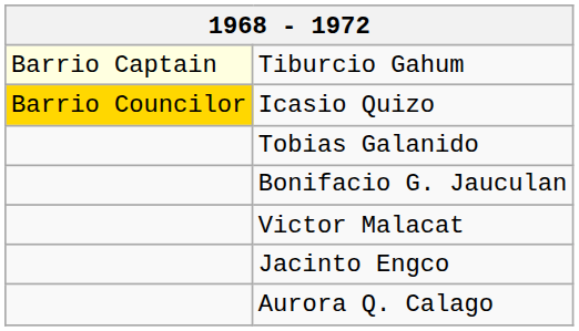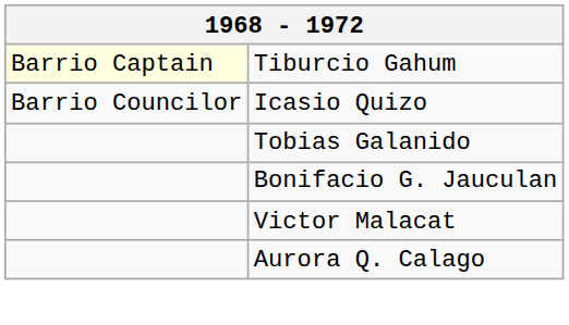Icasio Quizo | column 1: gold background -> no background
- row: Jacinto Engco
